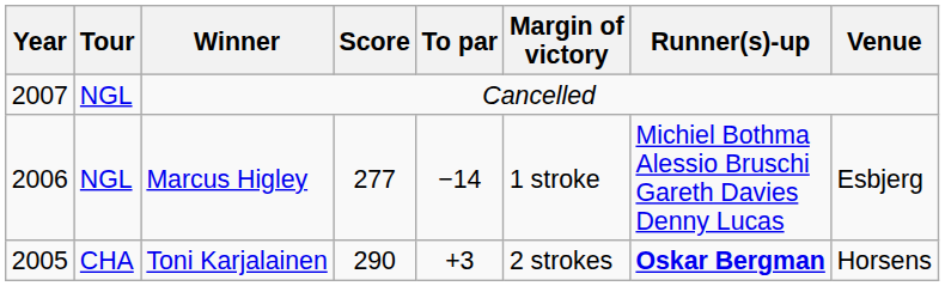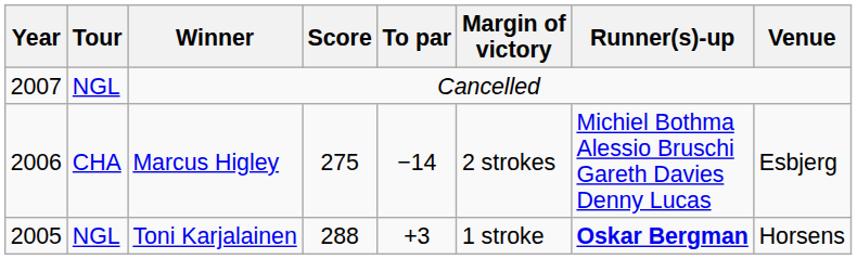Marcus Higley | Tour: NGL -> CHA
Marcus Higley | Score: 277 -> 275
Marcus Higley | Margin of victory: 1 stroke -> 2 strokes
Toni Karjalainen | Tour: CHA -> NGL
Toni Karjalainen | Score: 290 -> 288
Toni Karjalainen | Margin of victory: 2 strokes -> 1 stroke
